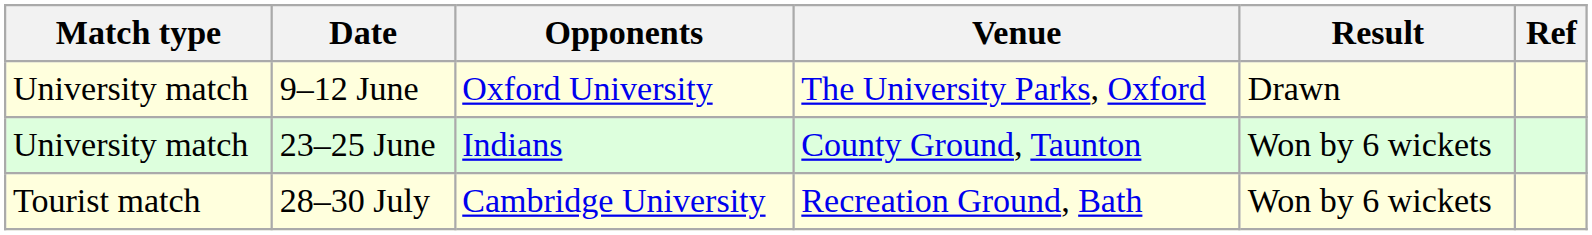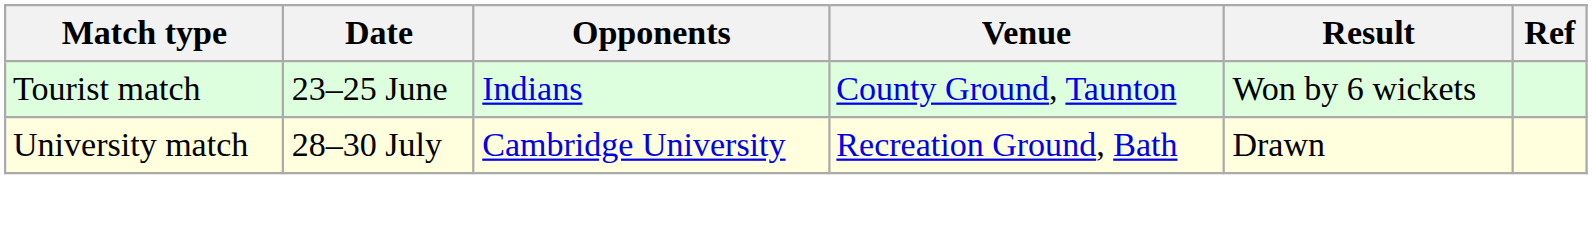- row: University match | 9–12 June | Oxford University | The University Parks, Oxford | Drawn
23–25 June | Match type: University match -> Tourist match
28–30 July | Match type: Tourist match -> University match
28–30 July | Result: Won by 6 wickets -> Drawn
